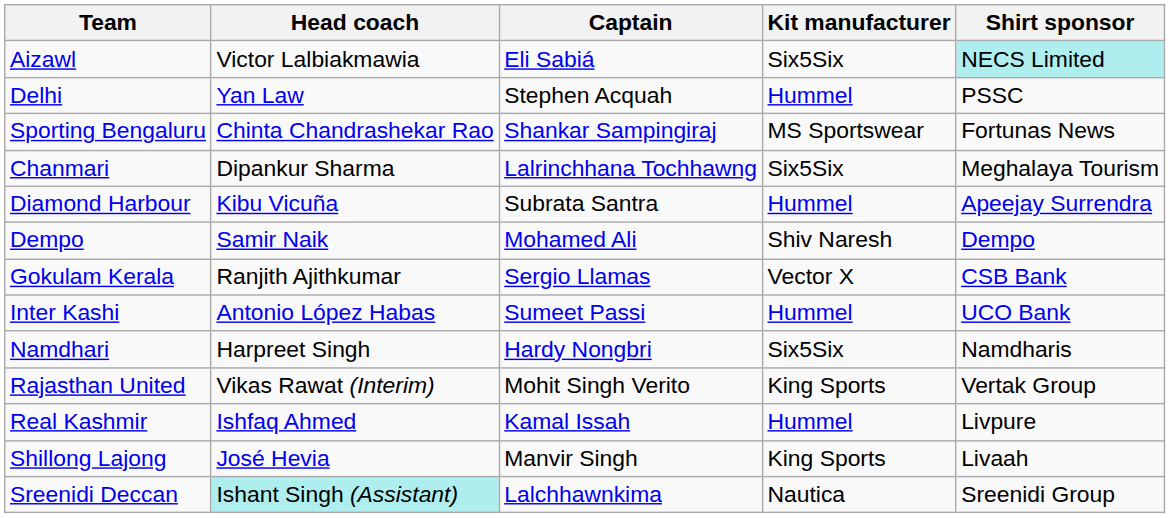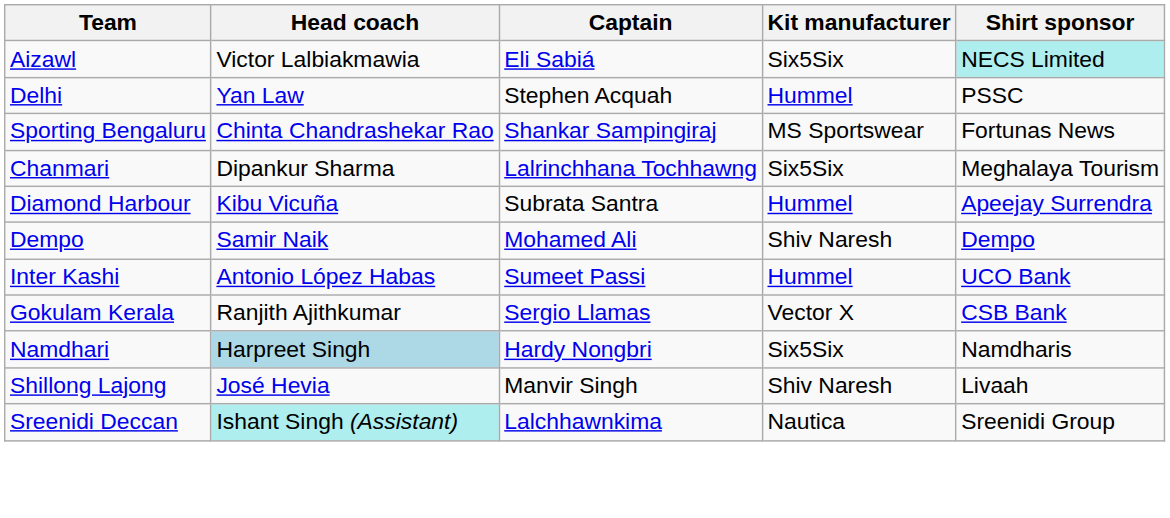rows swapped: Gokulam Kerala <-> Inter Kashi
Namdhari | Head coach: no background -> lightblue background
- row: Rajasthan United | Vikas Rawat (Interim) | Mohit Singh Verito | King Sports | Vertak Group
- row: Real Kashmir | Ishfaq Ahmed | Kamal Issah | Hummel | Livpure
Shillong Lajong | Kit manufacturer: King Sports -> Shiv Naresh
